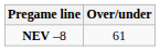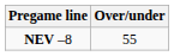NEV –8 | Over/under: 61 -> 55
